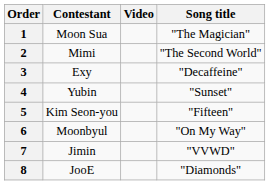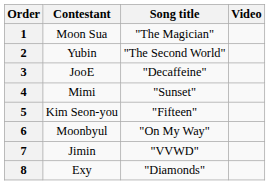columns swapped: Song title <-> Video
2 | Contestant: Mimi -> Yubin
3 | Contestant: Exy -> JooE
4 | Contestant: Yubin -> Mimi
8 | Contestant: JooE -> Exy
